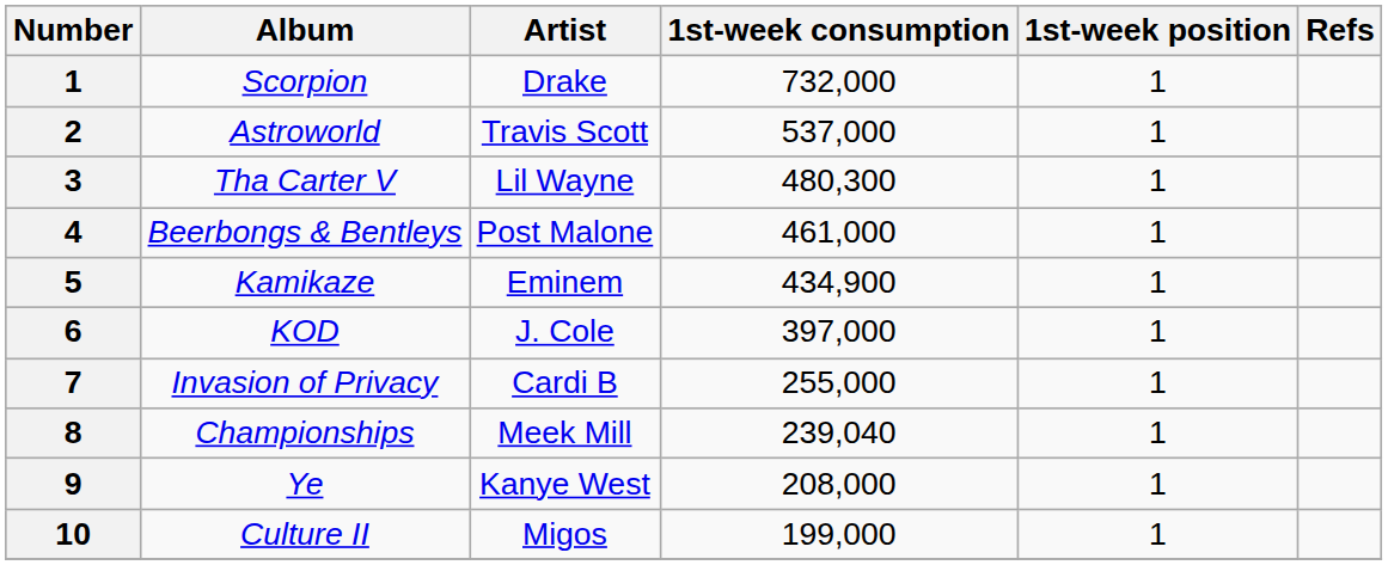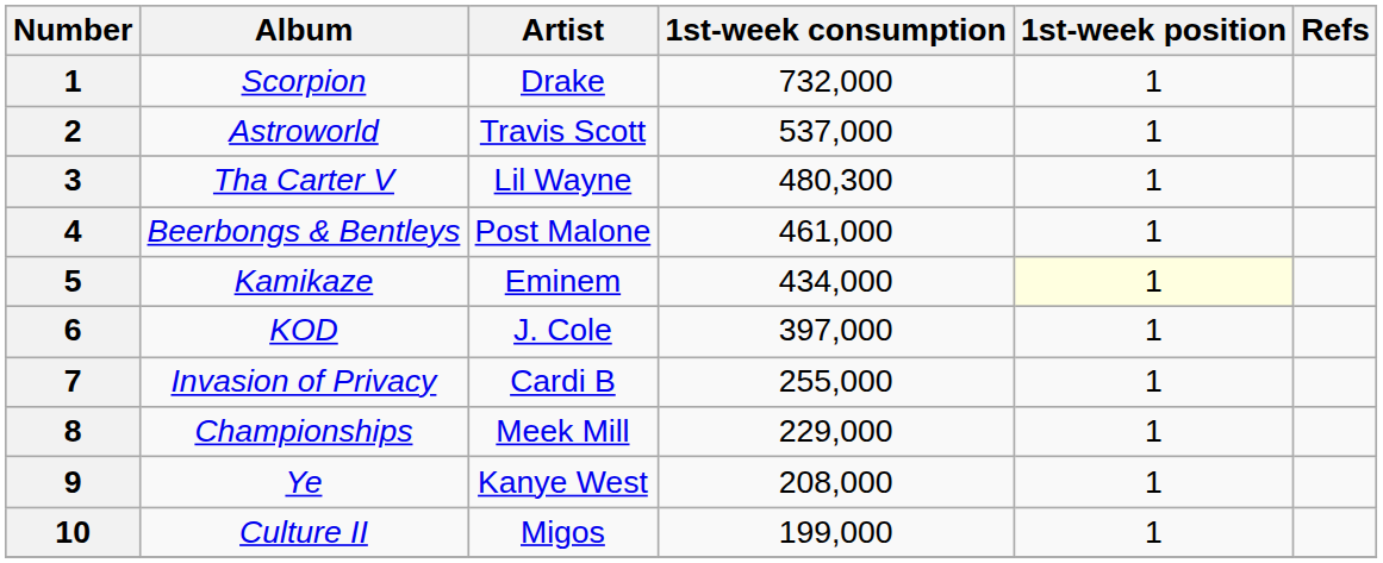Kamikaze | 1st-week consumption: 434,900 -> 434,000
Kamikaze | 1st-week position: no background -> lightyellow background
Championships | 1st-week consumption: 239,040 -> 229,000
